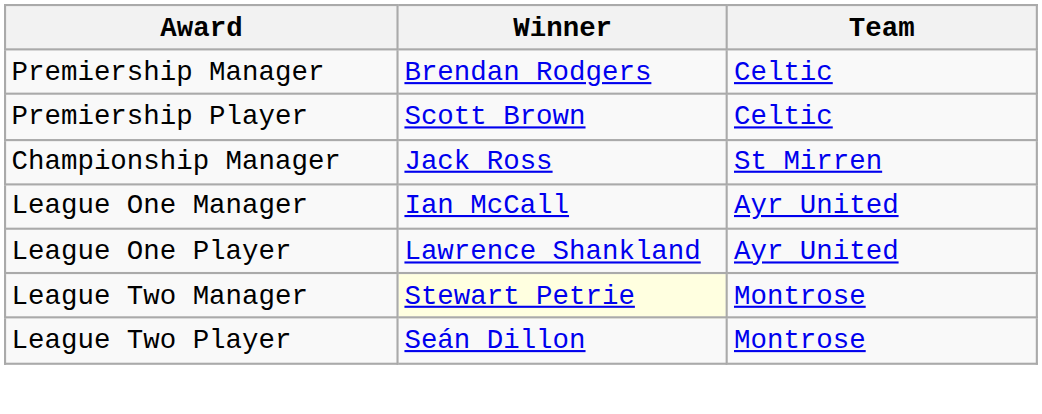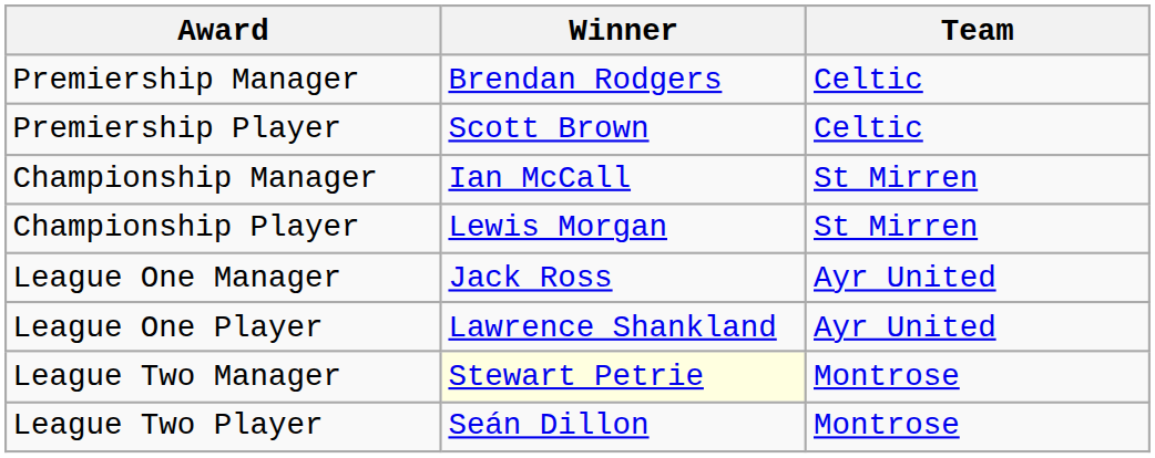Championship Manager | Winner: Jack Ross -> Ian McCall
+ row: Championship Player | Lewis Morgan | St Mirren
League One Manager | Winner: Ian McCall -> Jack Ross
